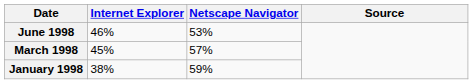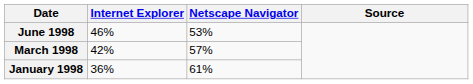March 1998 | Internet Explorer: 45% -> 42%
January 1998 | Internet Explorer: 38% -> 36%
January 1998 | Netscape Navigator: 59% -> 61%
